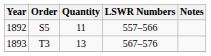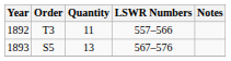1892 | Order: S5 -> T3
1893 | Order: T3 -> S5
